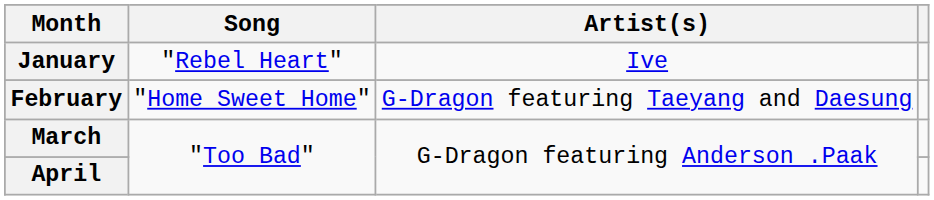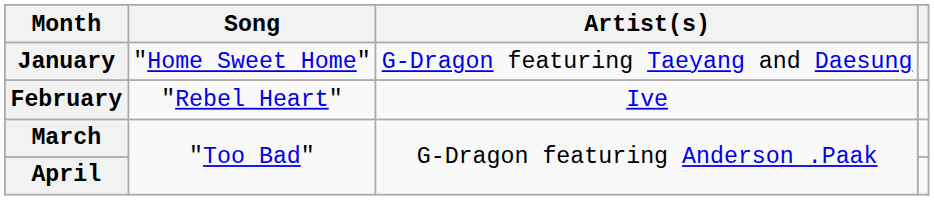January | Song: "Rebel Heart" -> "Home Sweet Home"
January | Artist(s): Ive -> G-Dragon featuring Taeyang and Daesung
February | Song: "Home Sweet Home" -> "Rebel Heart"
February | Artist(s): G-Dragon featuring Taeyang and Daesung -> Ive
